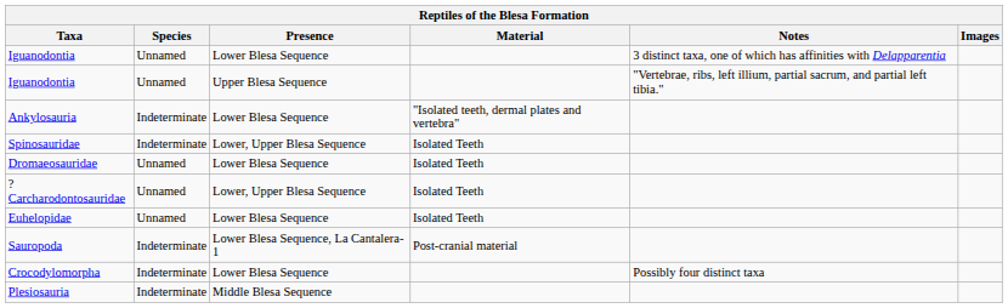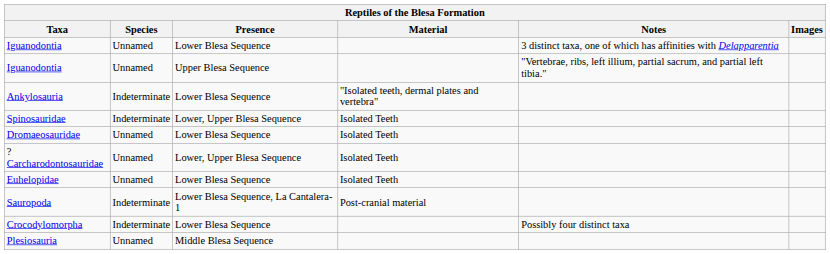Plesiosauria | Species: Indeterminate -> Unnamed
